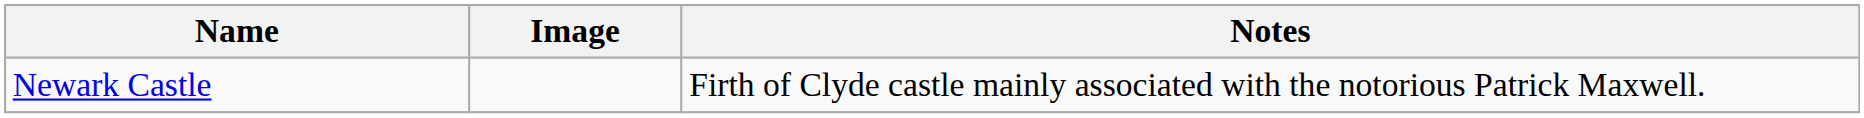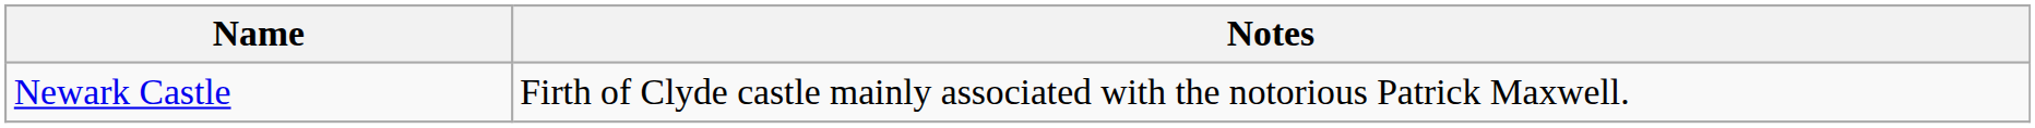- column: Image
